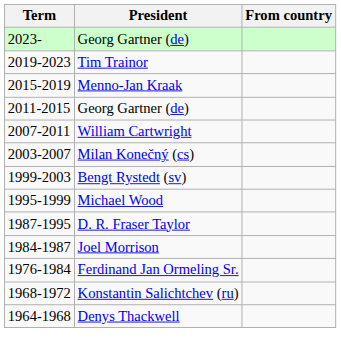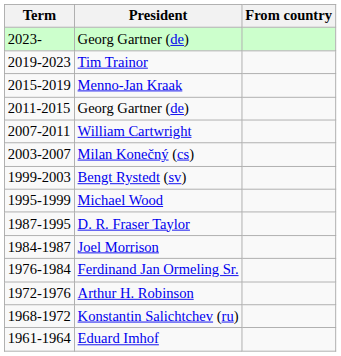+ row: 1972-1976 | Arthur H. Robinson
- row: 1964-1968 | Denys Thackwell
+ row: 1961-1964 | Eduard Imhof
